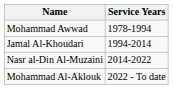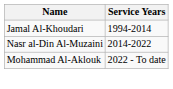- row: Mohammad Awwad | 1978-1994
